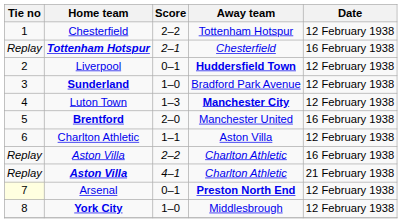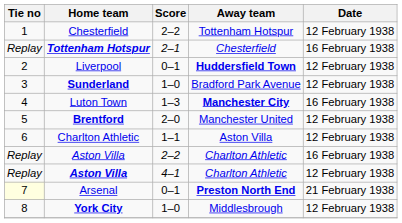Luton Town | Date: 12 February 1938 -> 16 February 1938
Brentford | Date: 16 February 1938 -> 12 February 1938
Aston Villa / 4–1 | Date: 21 February 1938 -> 12 February 1938
Arsenal | Date: 12 February 1938 -> 21 February 1938
